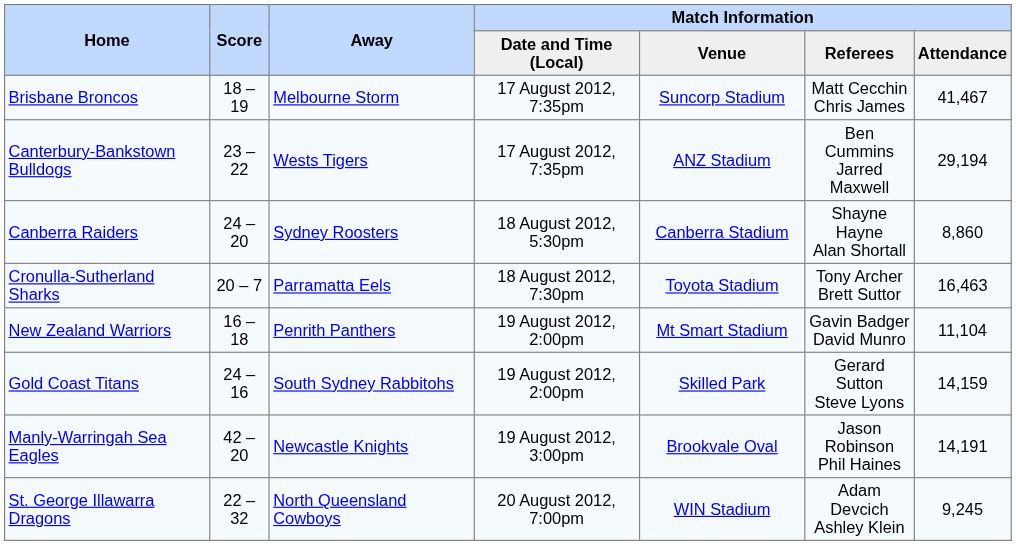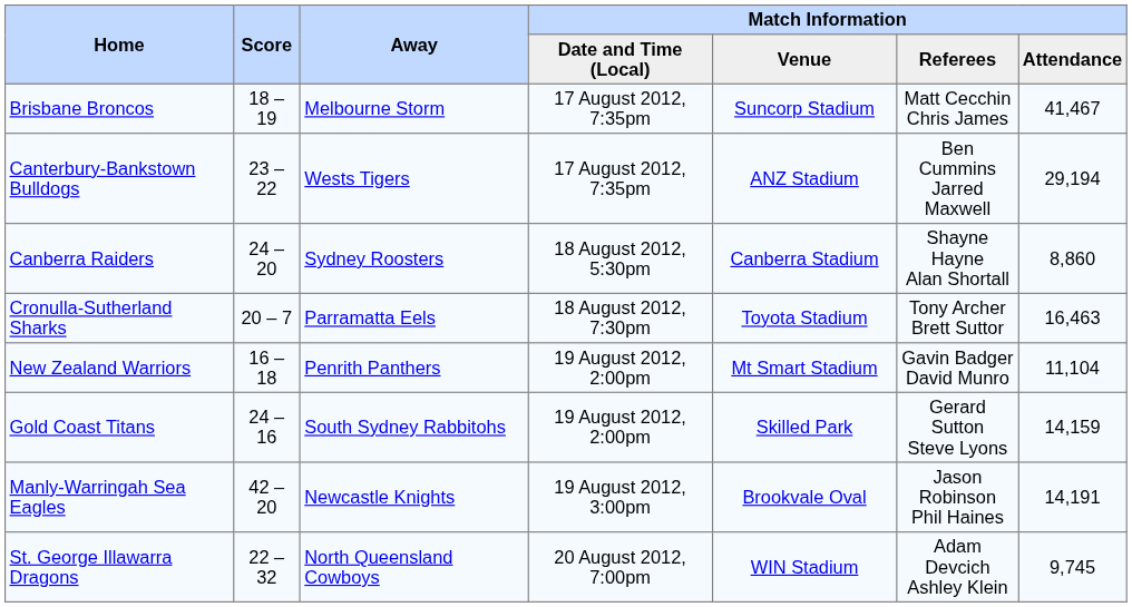St. George Illawarra Dragons | Match Information / Attendance: 9,245 -> 9,745
